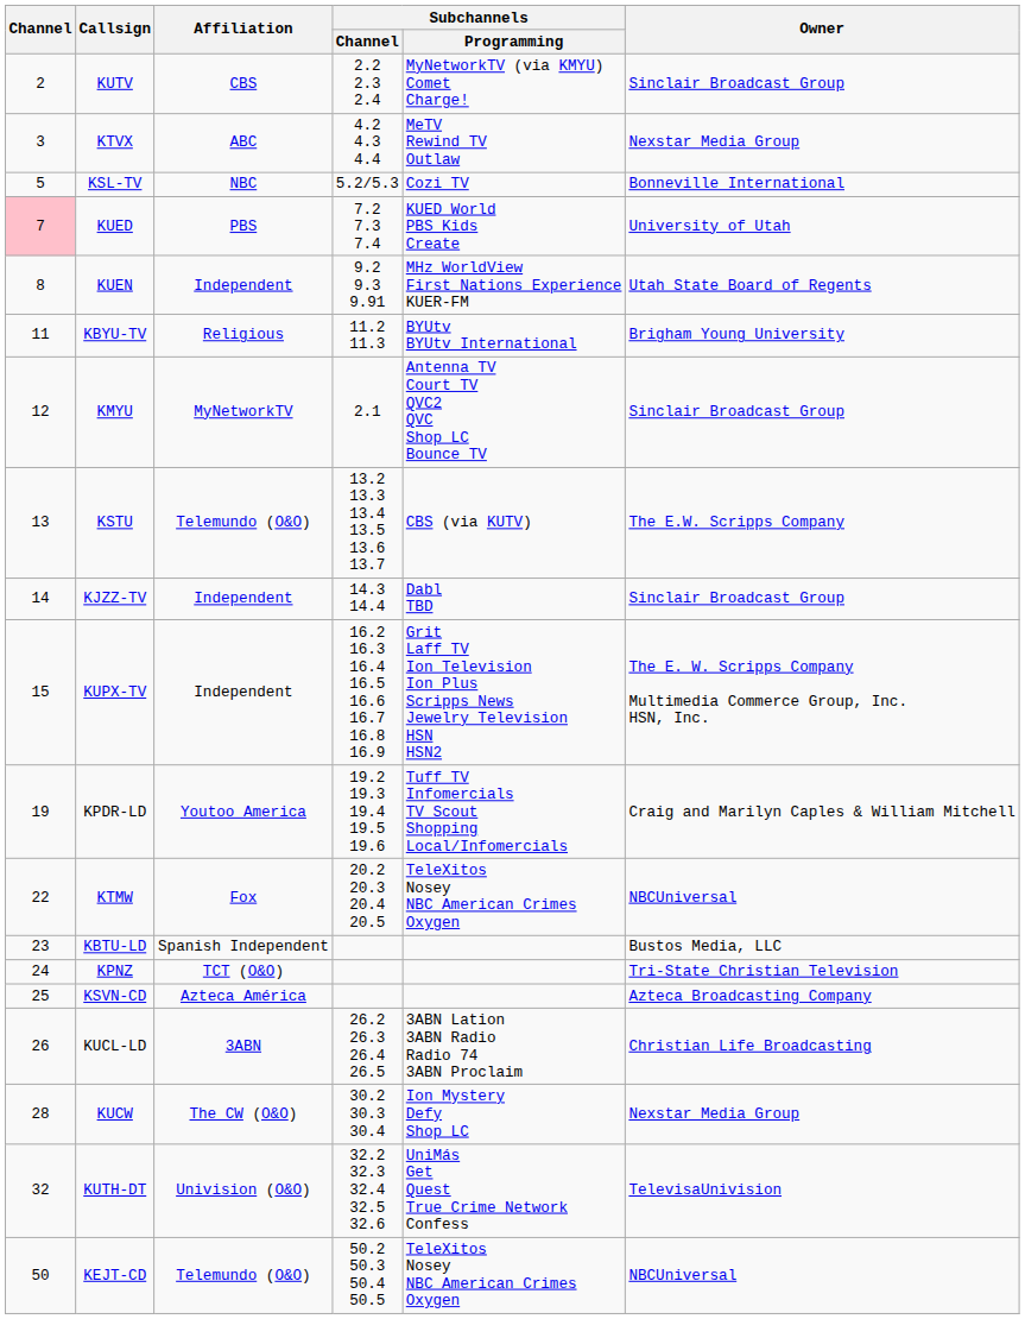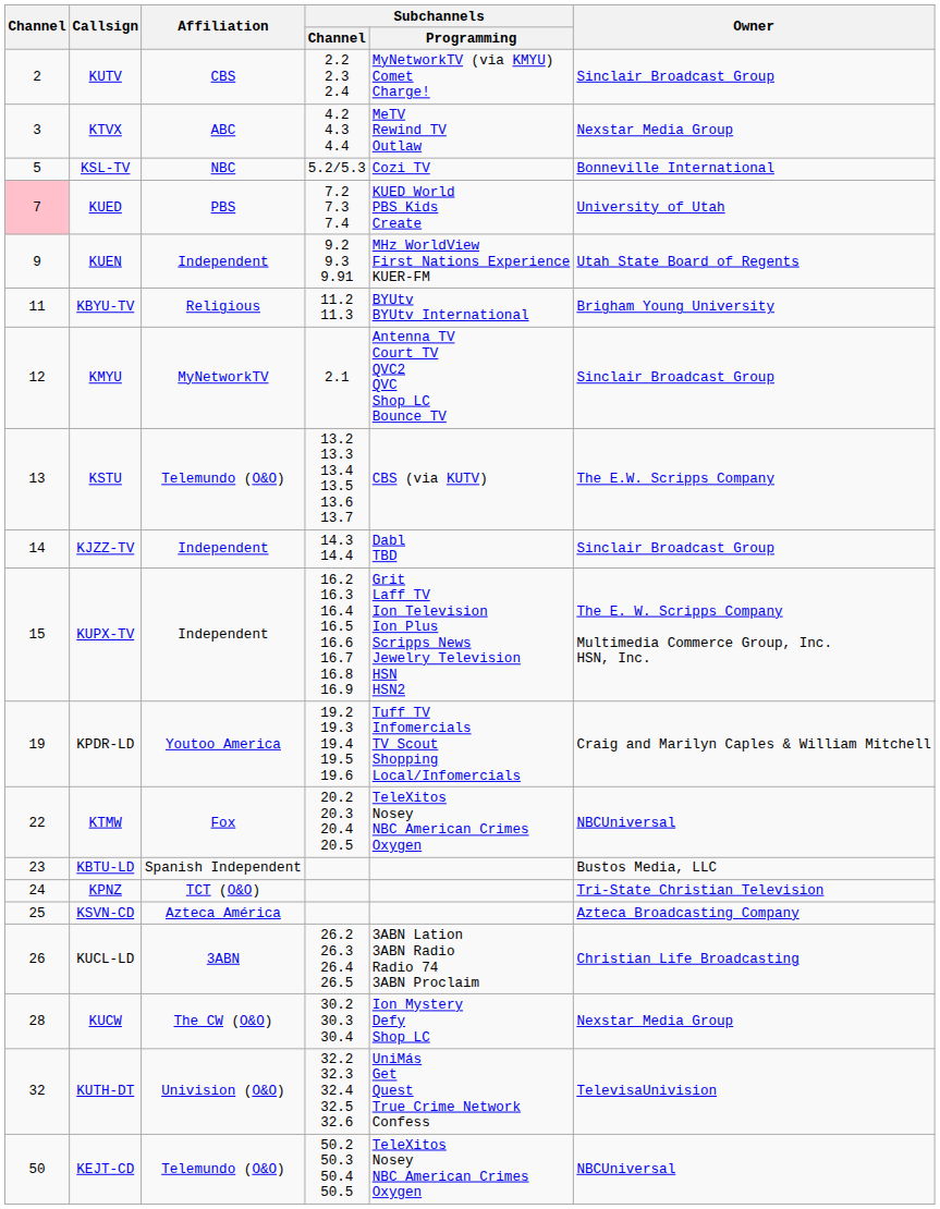KUEN | Channel: 8 -> 9
